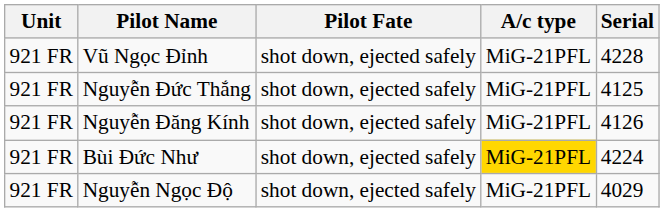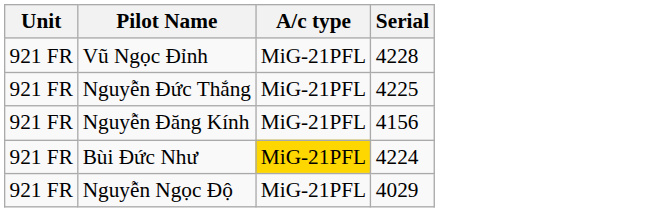- column: Pilot Fate | shot down, ejected safely | shot down, ejected safely | shot down, ejected safely | shot down, ejected safely | shot down, ejected safely
Nguyễn Đức Thắng | Serial: 4125 -> 4225
Nguyễn Đăng Kính | Serial: 4126 -> 4156
